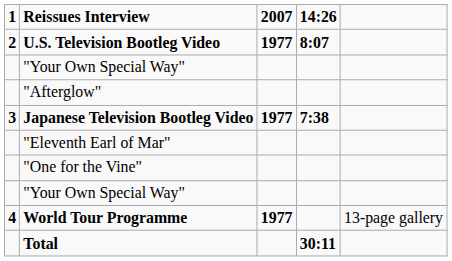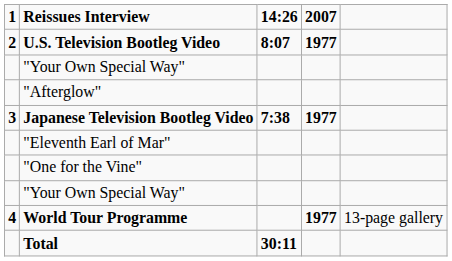columns swapped: 2007 <-> 14:26
